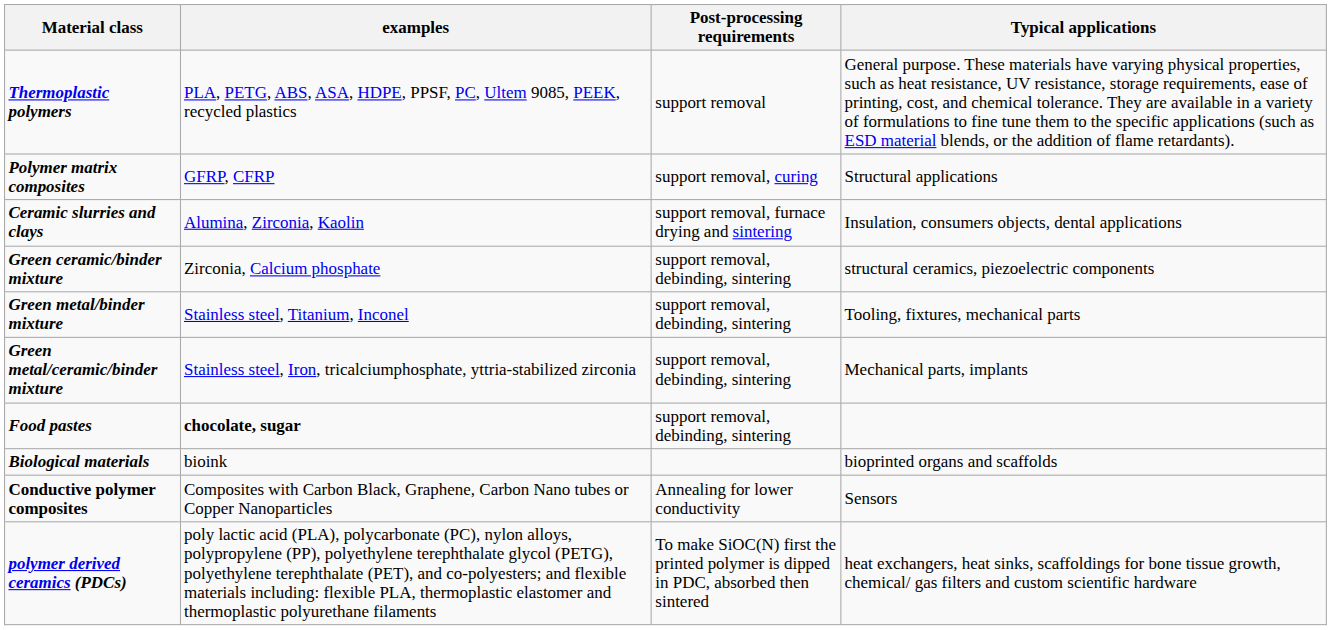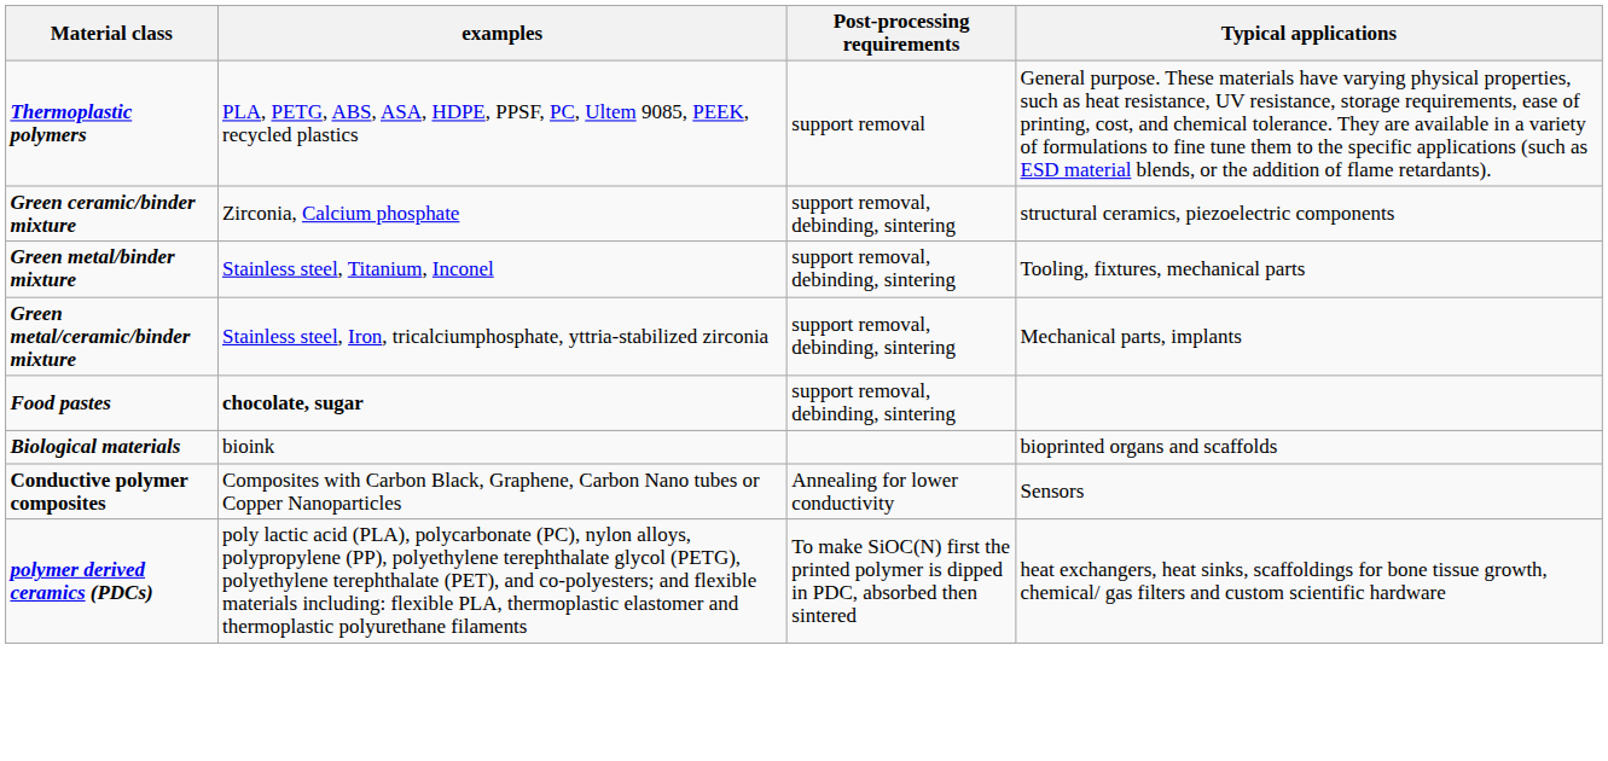- row: Polymer matrix composites | GFRP, CFRP | support removal, curing | Structural applications
- row: Ceramic slurries and clays | Alumina, Zirconia, Kaolin | support removal, furnace drying and sintering | Insulation, consumers objects, dental applications
